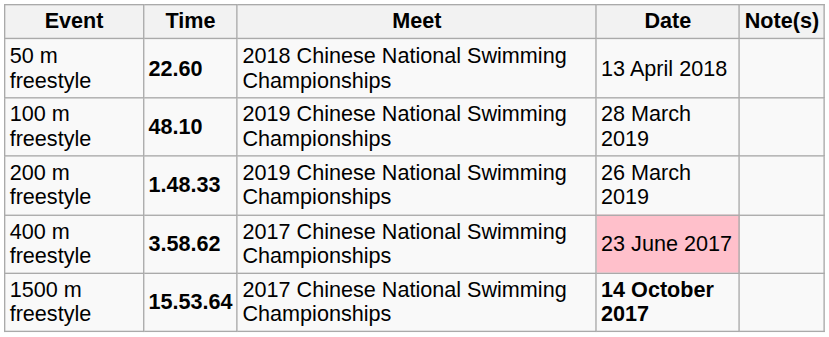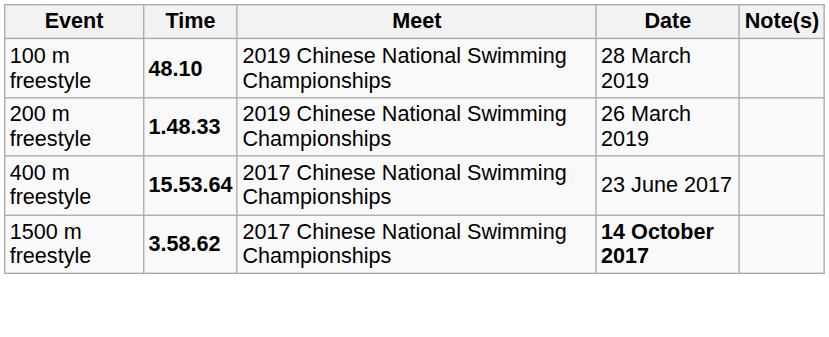- row: 50 m freestyle | 22.60 | 2018 Chinese National Swimming Championships | 13 April 2018
400 m freestyle | Time: 3.58.62 -> 15.53.64
400 m freestyle | Date: pink background -> no background
1500 m freestyle | Time: 15.53.64 -> 3.58.62
